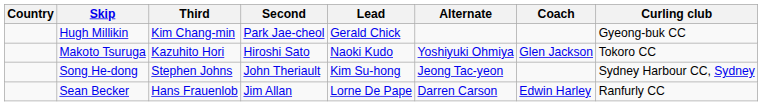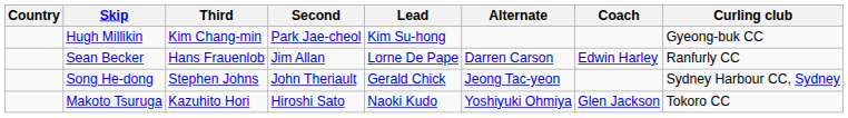Hugh Millikin | Lead: Gerald Chick -> Kim Su-hong
rows swapped: Makoto Tsuruga <-> Sean Becker
Song He-dong | Lead: Kim Su-hong -> Gerald Chick
